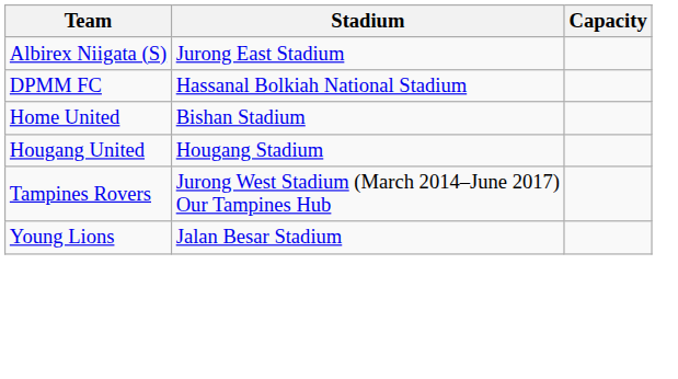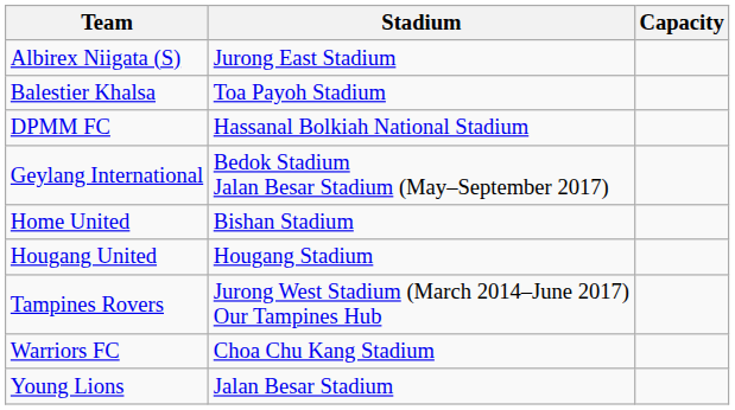+ row: Balestier Khalsa | Toa Payoh Stadium
+ row: Geylang International | Bedok Stadium Jalan Besar Stadium (May–September 2017)
+ row: Warriors FC | Choa Chu Kang Stadium
